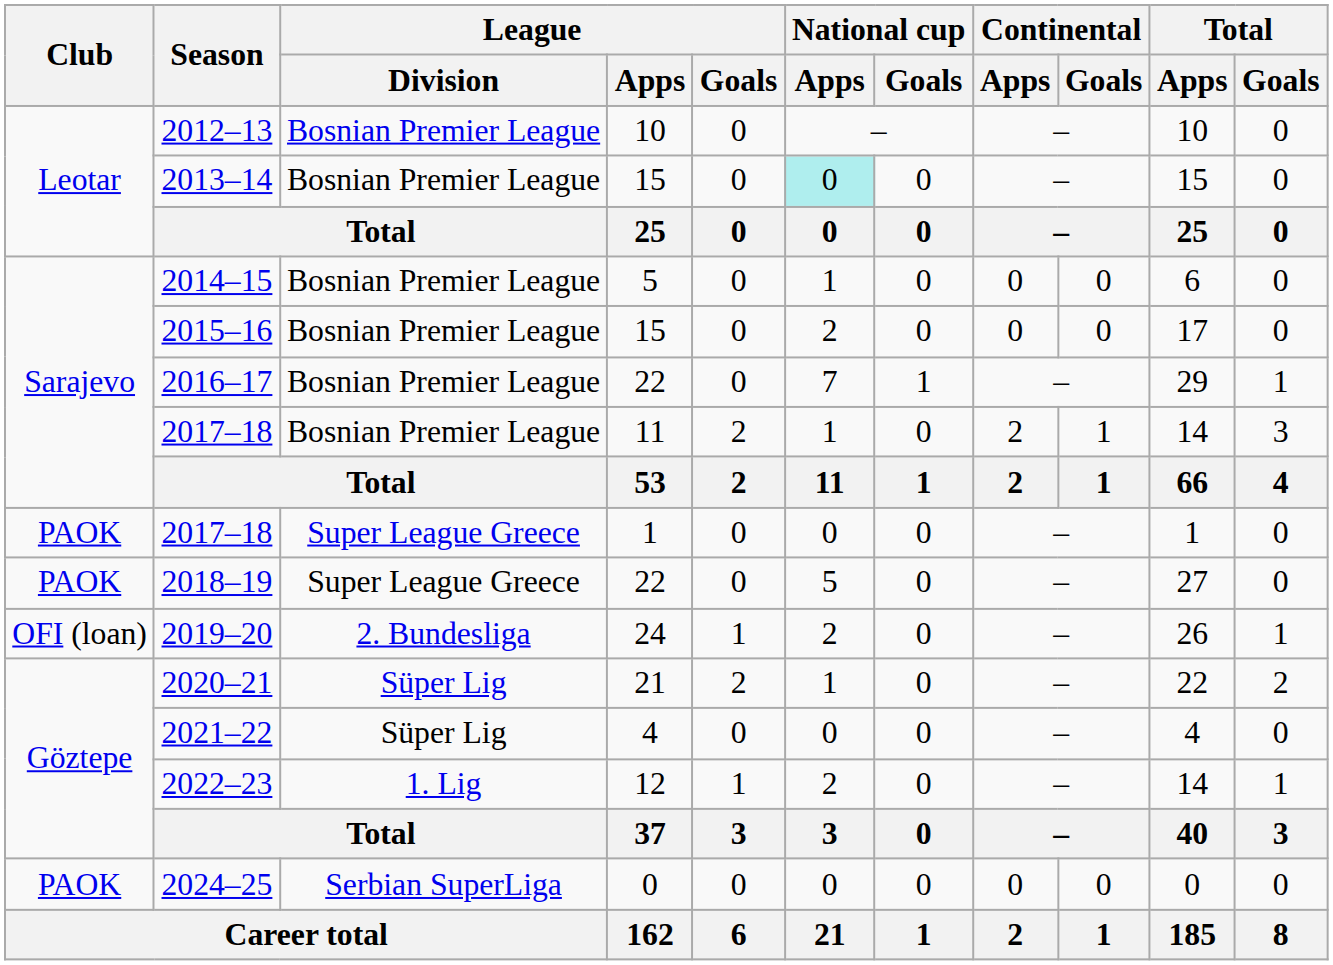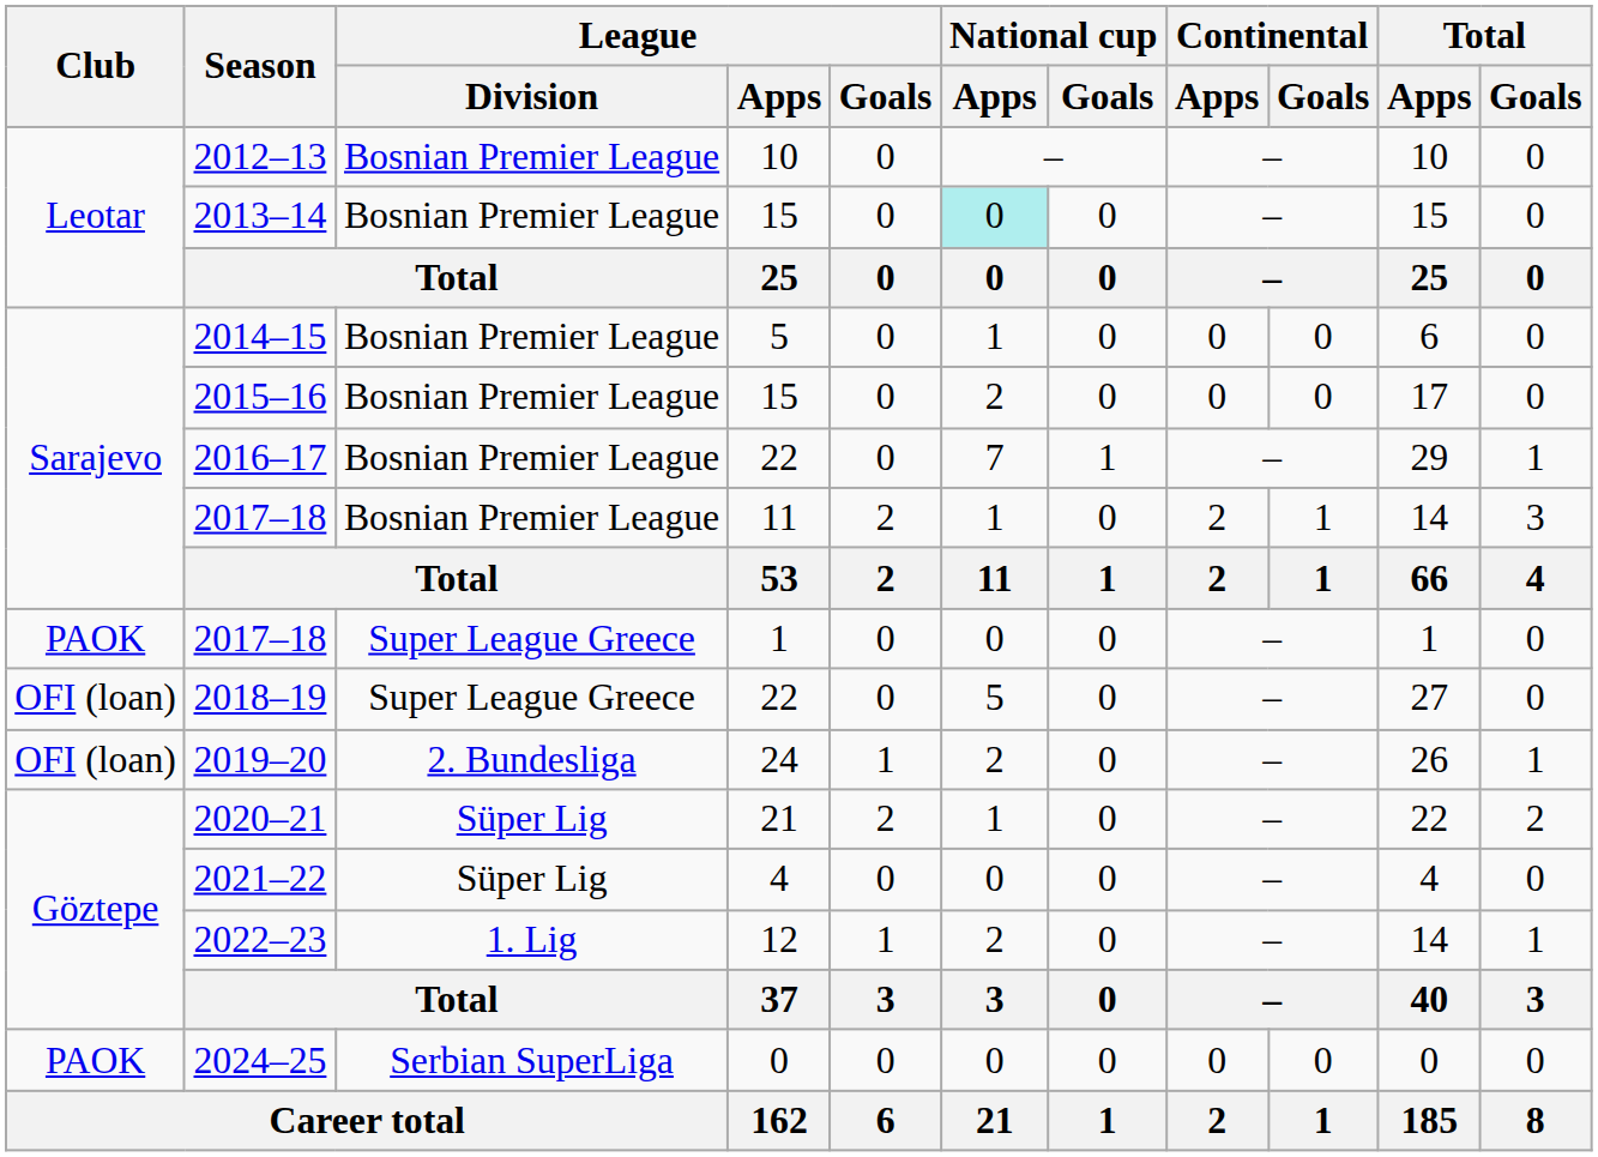2018–19 | Club: PAOK -> OFI (loan)
